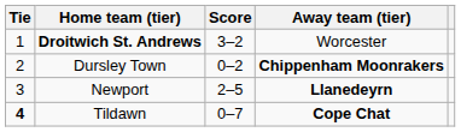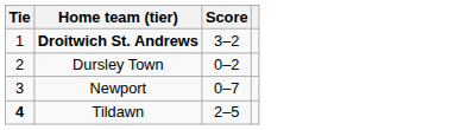- column: Away team (tier) | Worcester | Chippenham Moonrakers | Llanedeyrn | Cope Chat
Newport | Score: 2–5 -> 0–7
Tildawn | Score: 0–7 -> 2–5
